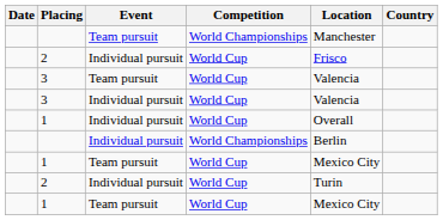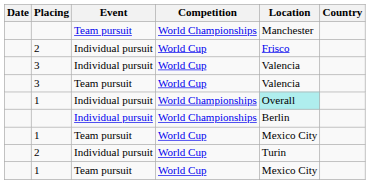rows swapped: 3 / Individual pursuit <-> 3 / Team pursuit
1 / Individual pursuit | Competition: World Cup -> World Championships
1 / Individual pursuit | Location: no background -> paleturquoise background
